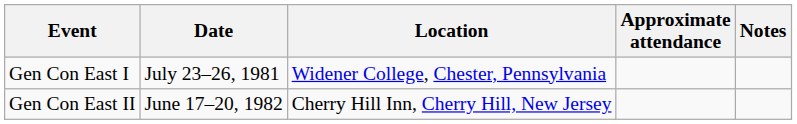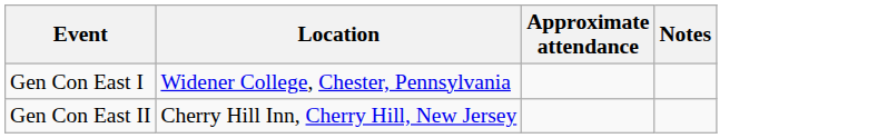- column: Date | July 23–26, 1981 | June 17–20, 1982
